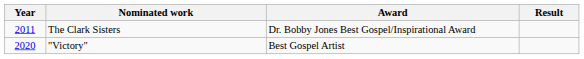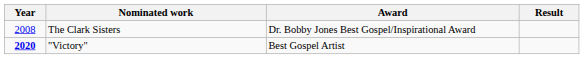The Clark Sisters | Year: 2011 -> 2008
"Victory" | Year: normal -> bold
